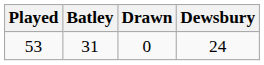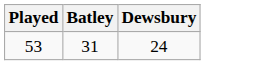- column: Drawn | 0
